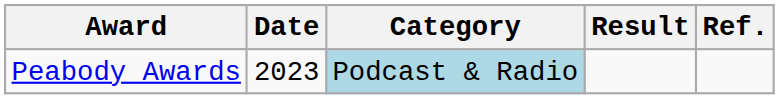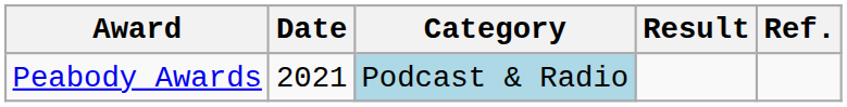Peabody Awards | Date: 2023 -> 2021
